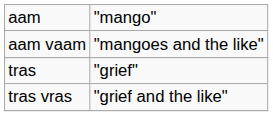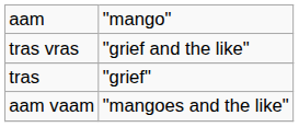rows swapped: aam vaam <-> tras vras
